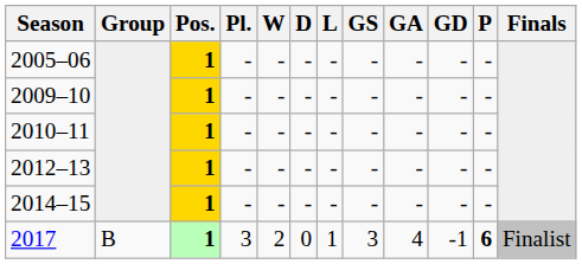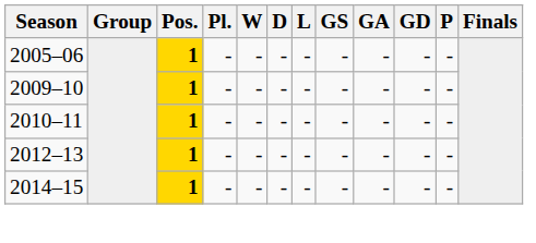- row: 2017 | B | 1 | 3 | 2 | 0 | 1 | 3 | 4 | -1 | 6 | Finalist
